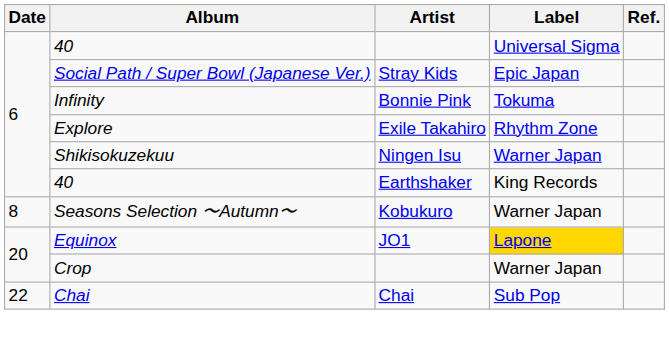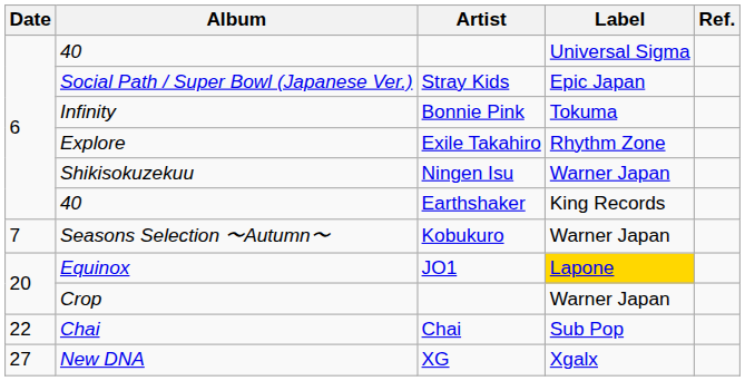Seasons Selection 〜Autumn〜 | Date: 8 -> 7
+ row: 27 | New DNA | XG | Xgalx
